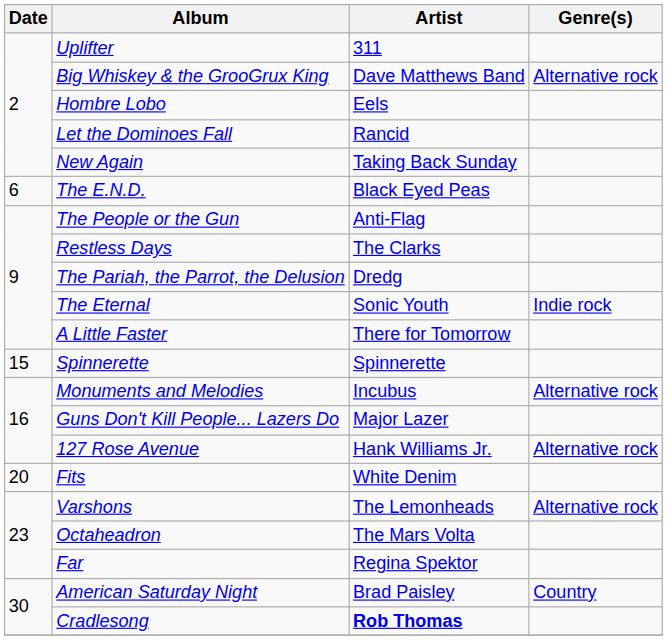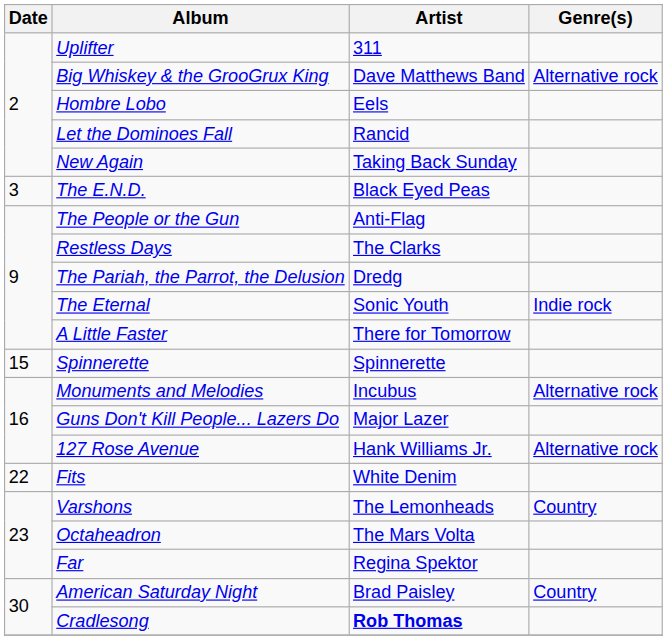The E.N.D. | Date: 6 -> 3
Fits | Date: 20 -> 22
Varshons | Genre(s): Alternative rock -> Country
